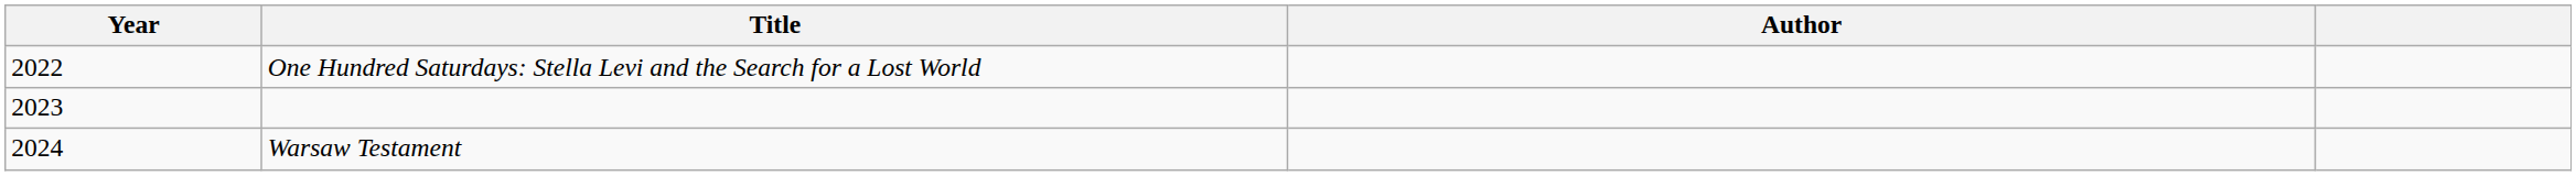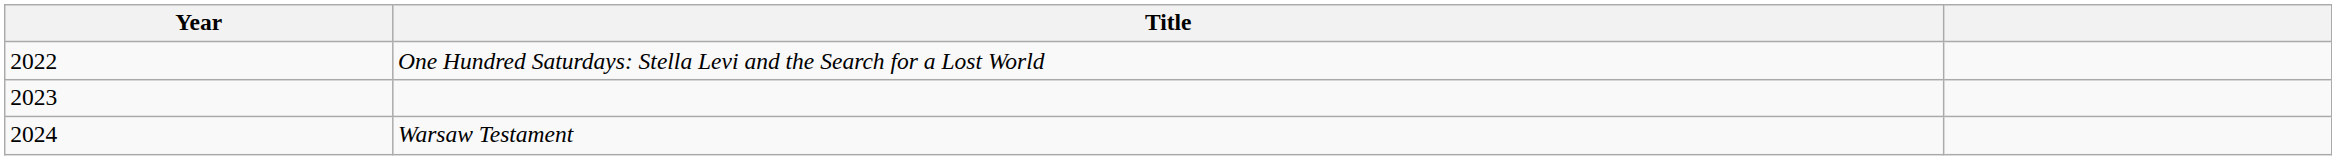- column: Author
